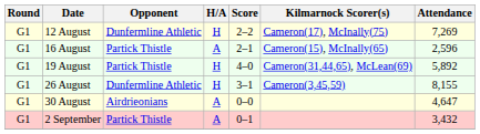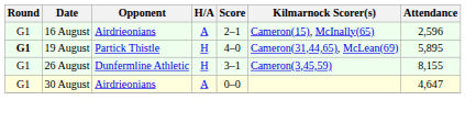- row: G1 | 12 August | Dunfermline Athletic | H | 2–2 | Cameron(17), McInally(75) | 7,269
16 August | Opponent: Partick Thistle -> Airdrieonians
19 August | Round: normal -> bold
19 August | Attendance: 5,892 -> 5,895
- row: G1 | 2 September | Partick Thistle | A | 0–1 | 3,432
